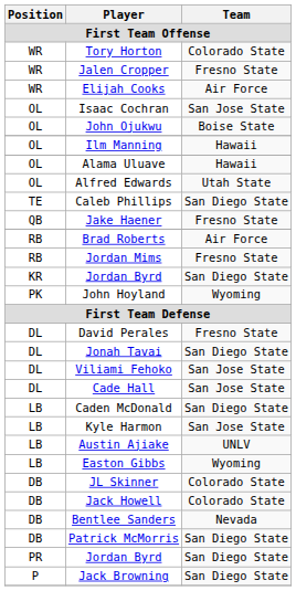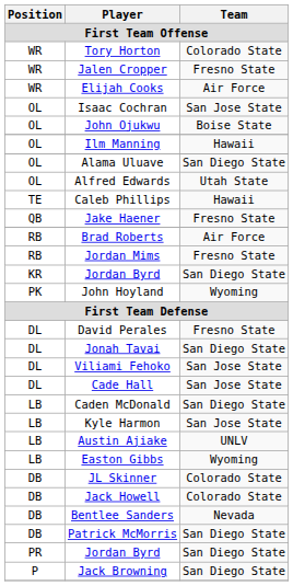Alama Uluave | Team: Hawaii -> San Diego State
Caleb Phillips | Team: San Diego State -> Hawaii
